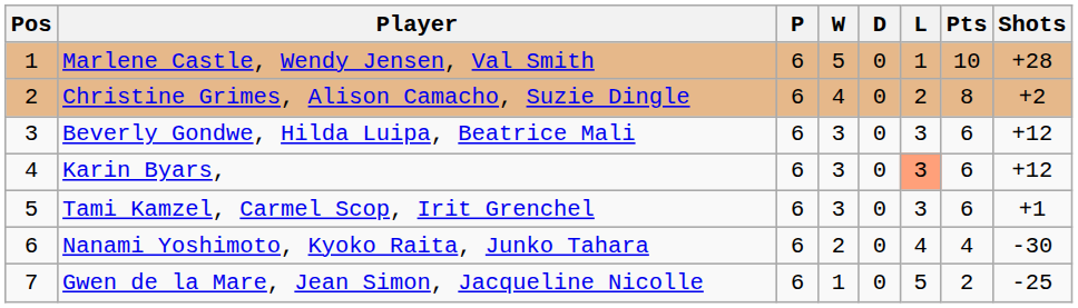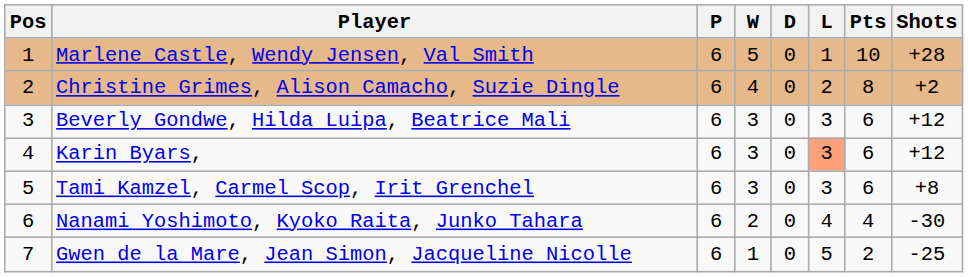Tami Kamzel, Carmel Scop, Irit Grenchel | Shots: +1 -> +8
